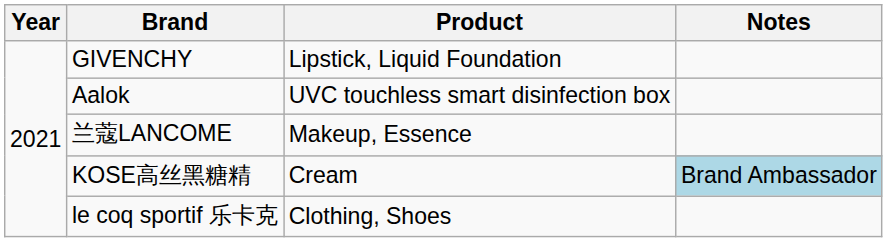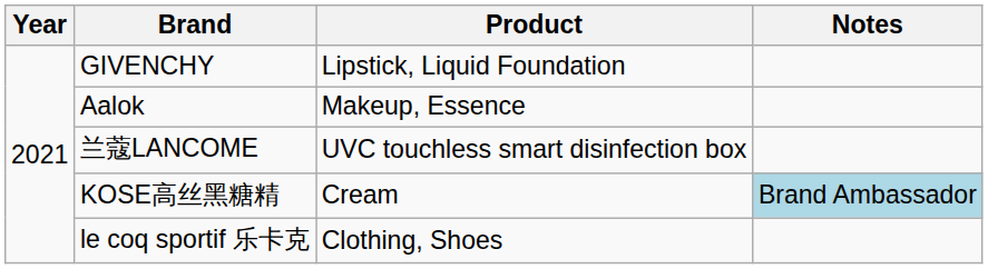Aalok | Product: UVC touchless smart disinfection box -> Makeup, Essence
兰蔻LANCOME | Product: Makeup, Essence -> UVC touchless smart disinfection box
